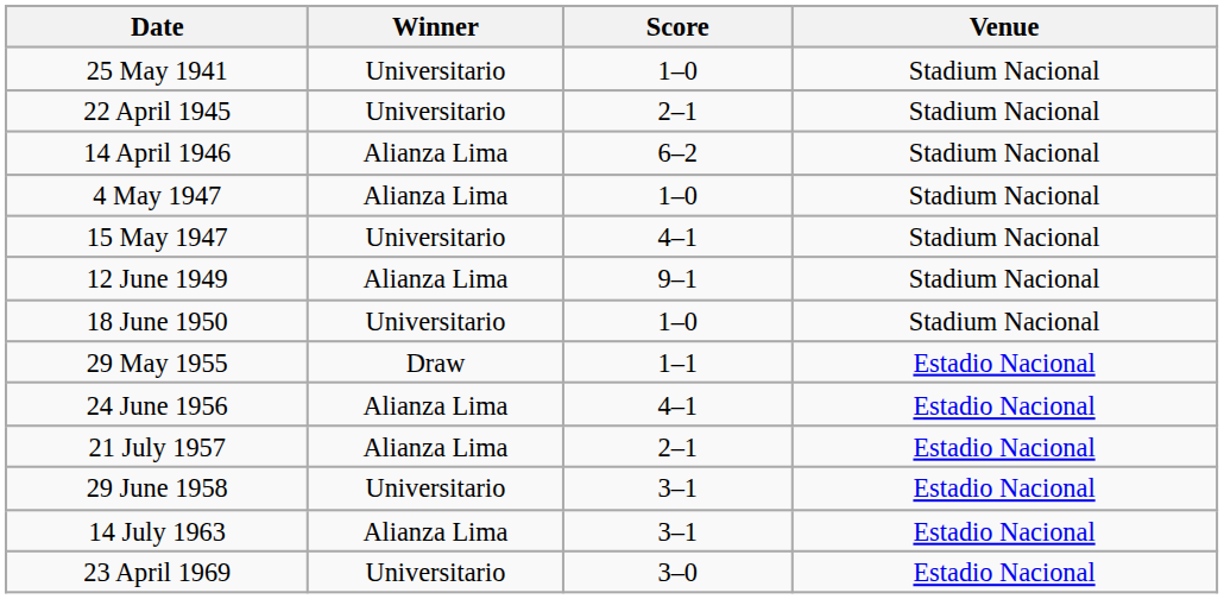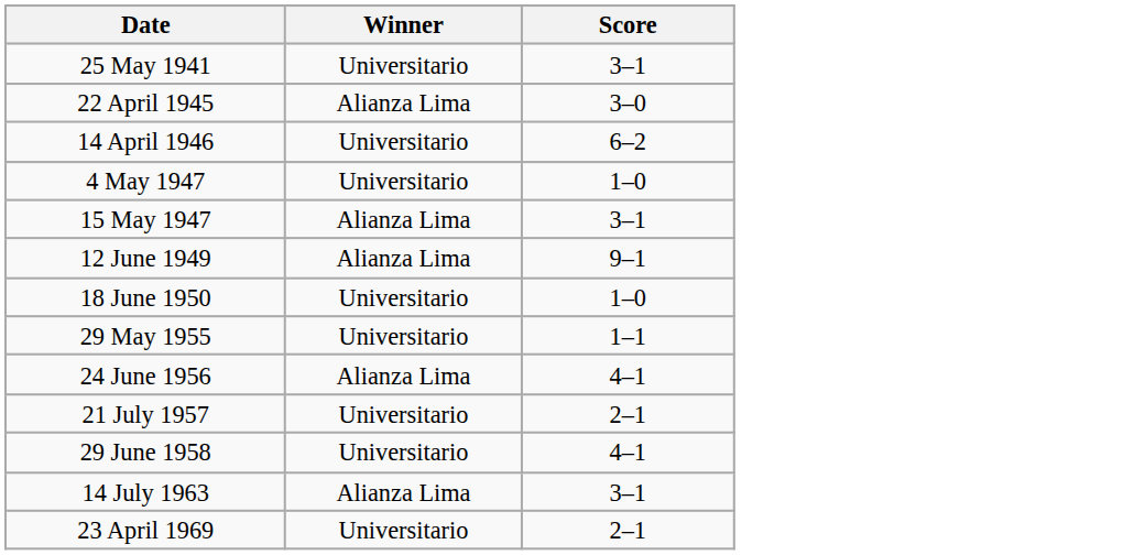- column: Venue | Stadium Nacional | Stadium Nacional | Stadium Nacional | Stadium Nacional | Stadium Nacional | Stadium Nacional | Stadium Nacional | Estadio Nacional | Estadio Nacional | Estadio Nacional | Estadio Nacional | Estadio Nacional | Estadio Nacional
25 May 1941 | Score: 1–0 -> 3–1
22 April 1945 | Winner: Universitario -> Alianza Lima
22 April 1945 | Score: 2–1 -> 3–0
14 April 1946 | Winner: Alianza Lima -> Universitario
4 May 1947 | Winner: Alianza Lima -> Universitario
15 May 1947 | Winner: Universitario -> Alianza Lima
15 May 1947 | Score: 4–1 -> 3–1
29 May 1955 | Winner: Draw -> Universitario
21 July 1957 | Winner: Alianza Lima -> Universitario
29 June 1958 | Score: 3–1 -> 4–1
23 April 1969 | Score: 3–0 -> 2–1
